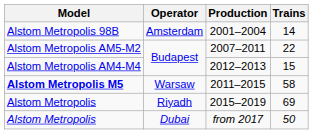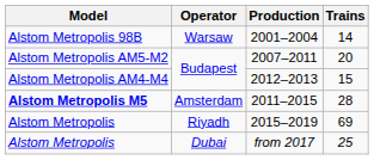2001–2004 | Operator: Amsterdam -> Warsaw
2007–2011 | Trains: 22 -> 20
2011–2015 | Operator: Warsaw -> Amsterdam
2011–2015 | Trains: 58 -> 28
from 2017 | Trains: 50 -> 25
